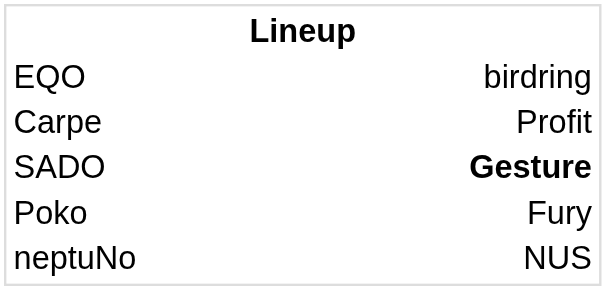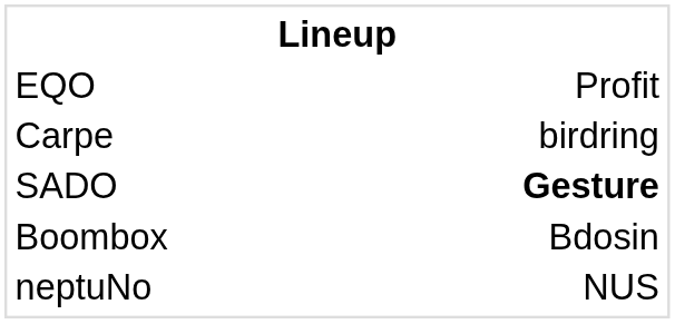EQO | column 3: birdring -> Profit
Carpe | column 3: Profit -> birdring
- row: Poko | Fury
+ row: Boombox | Bdosin
